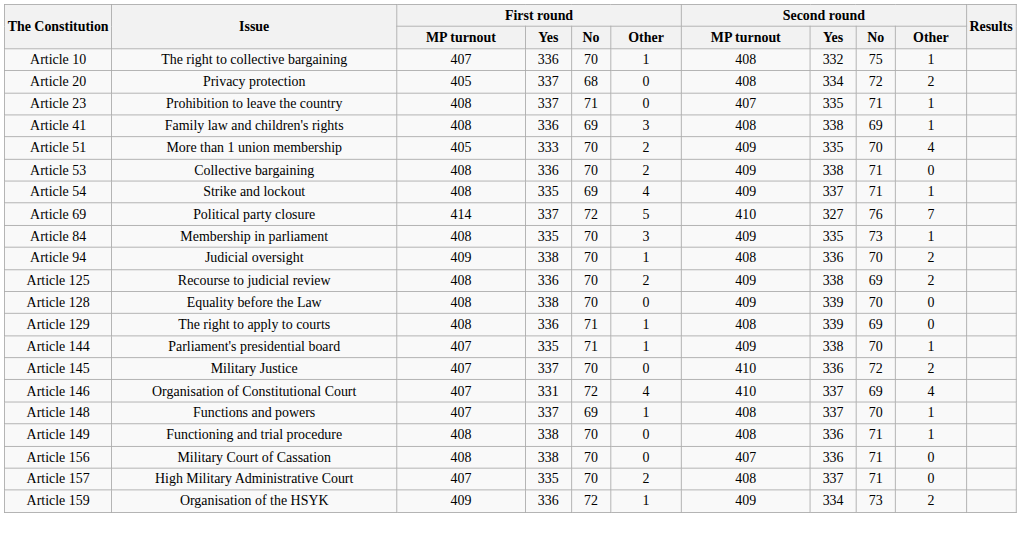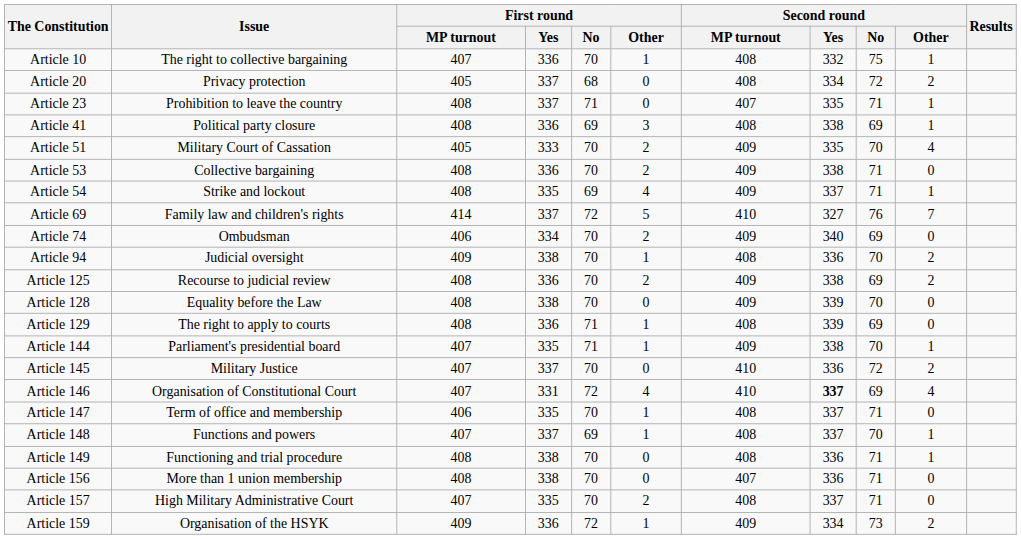Article 41 | Issue: Family law and children's rights -> Political party closure
Article 51 | Issue: More than 1 union membership -> Military Court of Cassation
Article 69 | Issue: Political party closure -> Family law and children's rights
+ row: Article 74 | Ombudsman | 406 | 334 | 70 | 2 | 409 | 340 | 69 | 0
- row: Article 84 | Membership in parliament | 408 | 335 | 70 | 3 | 409 | 335 | 73 | 1
Article 146 | Second round / Yes: normal -> bold
+ row: Article 147 | Term of office and membership | 406 | 335 | 70 | 1 | 408 | 337 | 71 | 0
Article 156 | Issue: Military Court of Cassation -> More than 1 union membership
